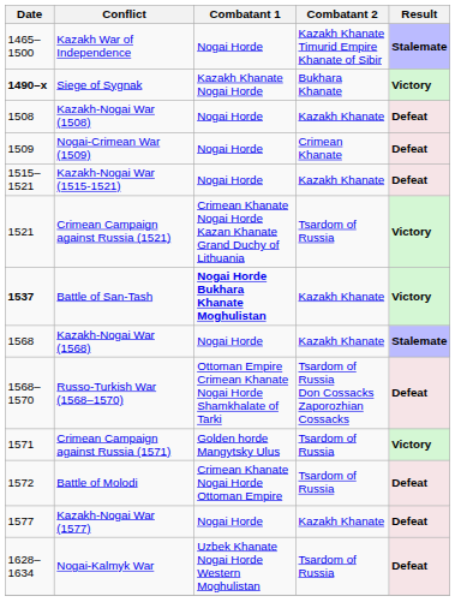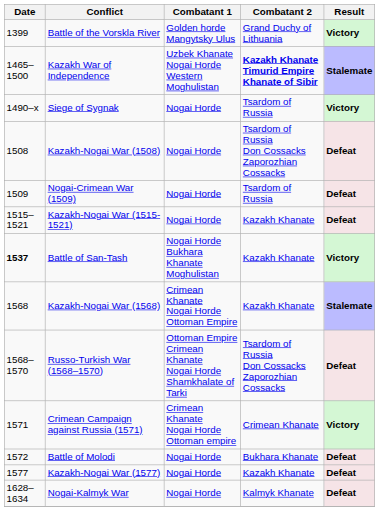+ row: 1399 | Battle of the Vorskla River | Golden horde Mangytsky Ulus | Grand Duchy of Lithuania | Victory
Kazakh War of Independence | Combatant 1: Nogai Horde -> Uzbek Khanate Nogai Horde Western Moghulistan
Kazakh War of Independence | Combatant 2: normal -> bold
Siege of Sygnak | Date: bold -> normal
Siege of Sygnak | Combatant 1: Kazakh Khanate Nogai Horde -> Nogai Horde
Siege of Sygnak | Combatant 2: Bukhara Khanate -> Tsardom of Russia
Kazakh-Nogai War (1508) | Combatant 2: Kazakh Khanate -> Tsardom of Russia Don Cossacks Zaporozhian Cossacks
Nogai-Crimean War (1509) | Combatant 2: Crimean Khanate -> Tsardom of Russia
- row: 1521 | Crimean Campaign against Russia (1521) | Crimean Khanate Nogai Horde Kazan Khanate Grand Duchy of Lithuania | Tsardom of Russia | Victory
Battle of San-Tash | Combatant 1: bold -> normal
Kazakh-Nogai War (1568) | Combatant 1: Nogai Horde -> Crimean Khanate Nogai Horde Ottoman Empire
Crimean Campaign against Russia (1571) | Combatant 1: Golden horde Mangytsky Ulus -> Crimean Khanate Nogai Horde Ottoman empire
Crimean Campaign against Russia (1571) | Combatant 2: Tsardom of Russia -> Crimean Khanate
Battle of Molodi | Combatant 1: Crimean Khanate Nogai Horde Ottoman Empire -> Nogai Horde
Battle of Molodi | Combatant 2: Tsardom of Russia -> Bukhara Khanate
Nogai-Kalmyk War | Combatant 1: Uzbek Khanate Nogai Horde Western Moghulistan -> Nogai Horde
Nogai-Kalmyk War | Combatant 2: Tsardom of Russia -> Kalmyk Khanate
